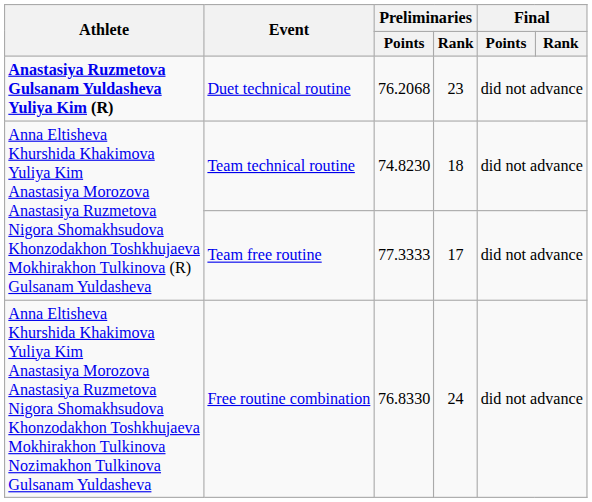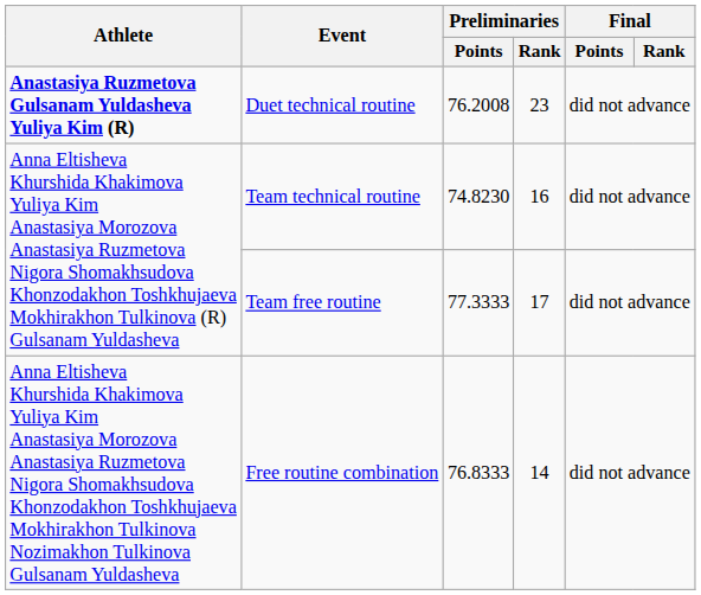Duet technical routine | Preliminaries / Points: 76.2068 -> 76.2008
Team technical routine | Preliminaries / Rank: 18 -> 16
Free routine combination | Preliminaries / Points: 76.8330 -> 76.8333
Free routine combination | Preliminaries / Rank: 24 -> 14
